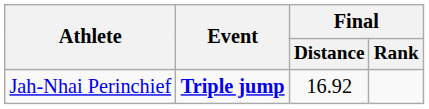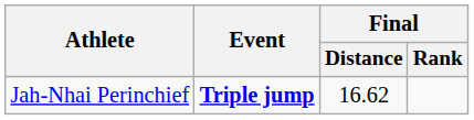Jah-Nhai Perinchief | Final / Distance: 16.92 -> 16.62
